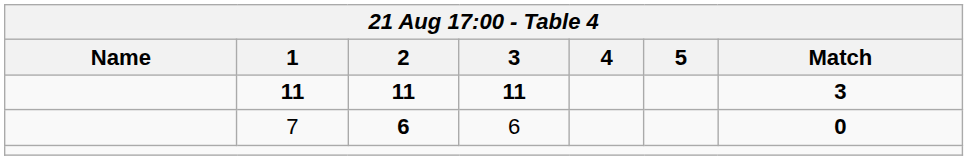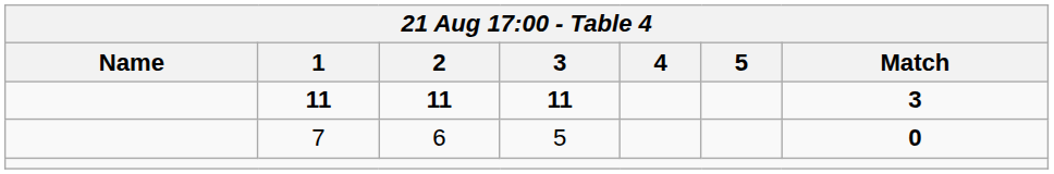7 | 2: bold -> normal
7 | 3: 6 -> 5
